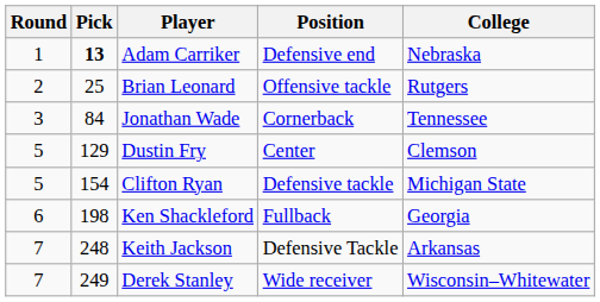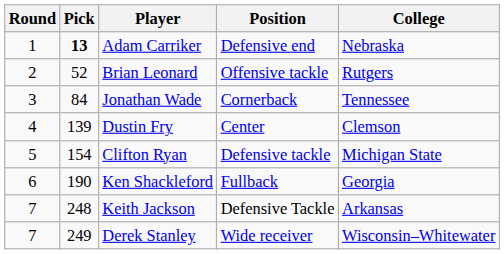Brian Leonard | Pick: 25 -> 52
Dustin Fry | Round: 5 -> 4
Dustin Fry | Pick: 129 -> 139
Ken Shackleford | Pick: 198 -> 190
